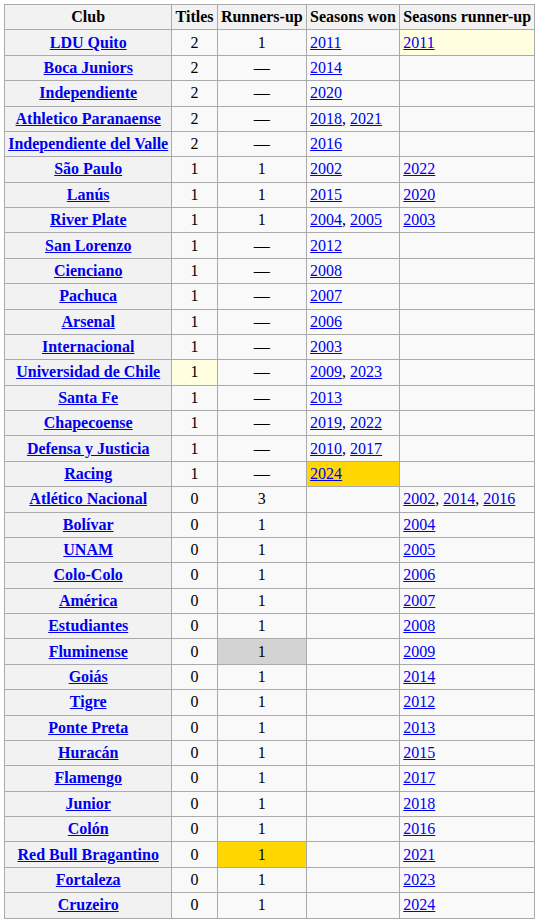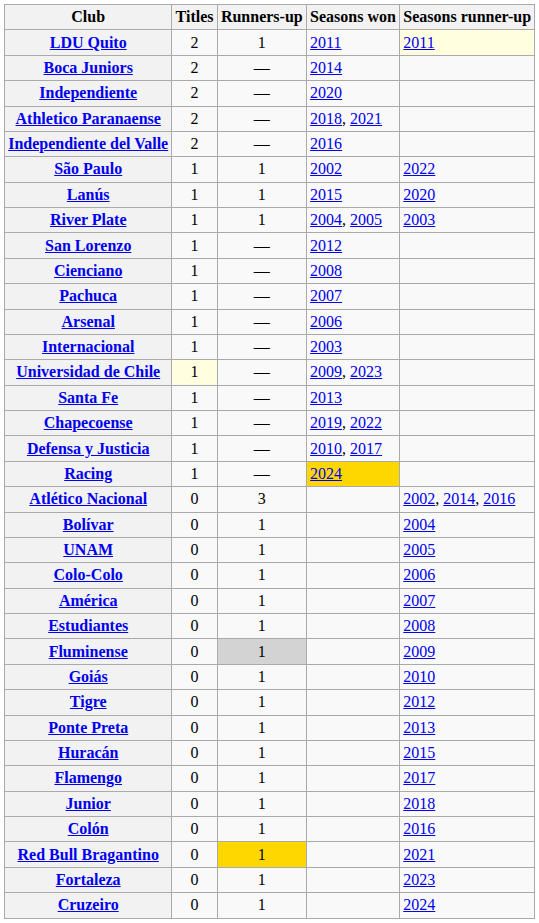Goiás | Seasons runner-up: 2014 -> 2010
